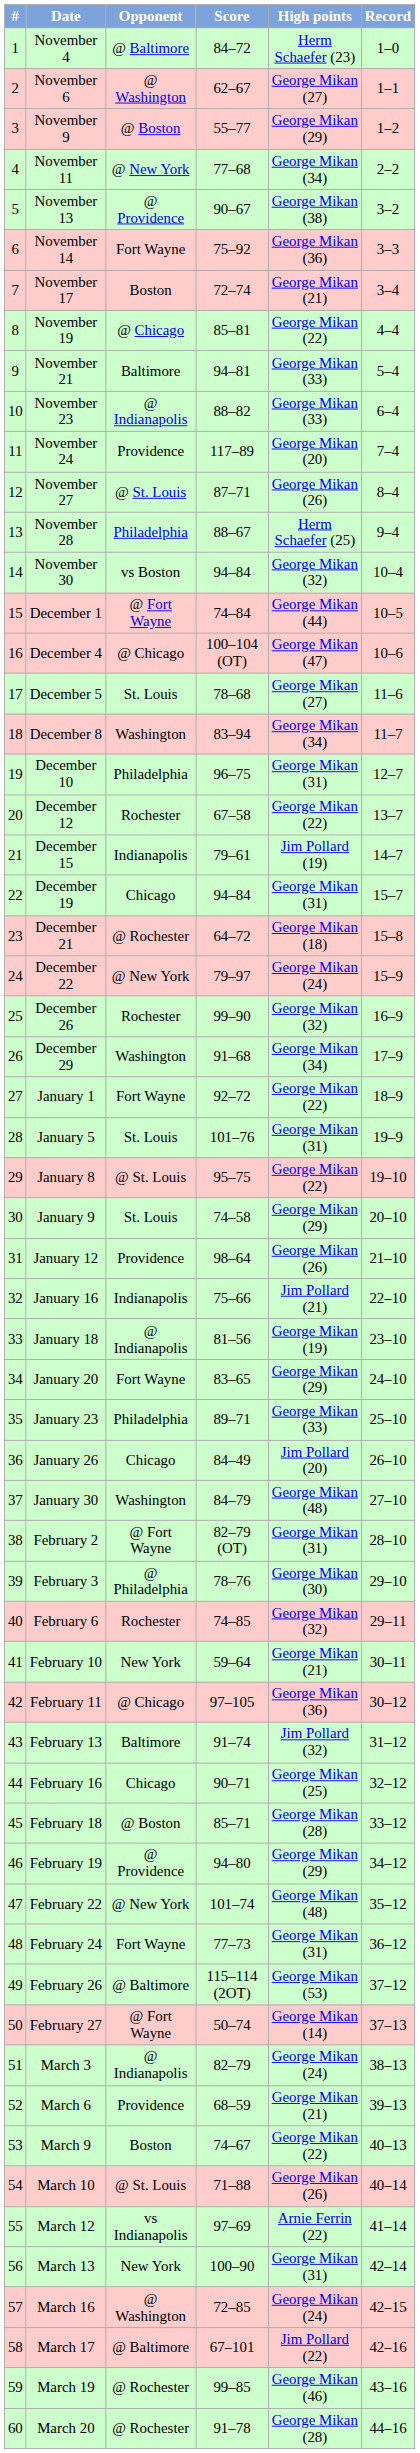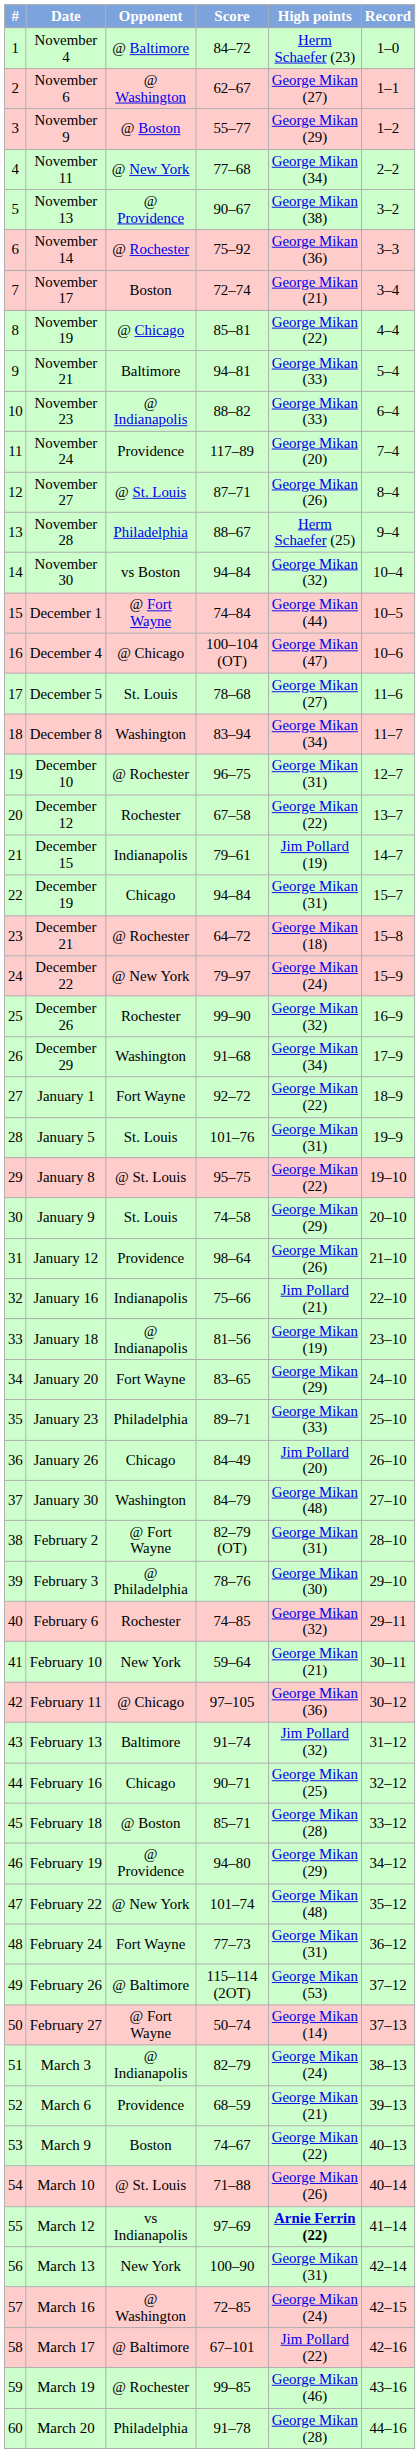November 14 | Opponent: Fort Wayne -> @ Rochester
December 10 | Opponent: Philadelphia -> @ Rochester
March 12 | High points: normal -> bold
March 20 | Opponent: @ Rochester -> Philadelphia
